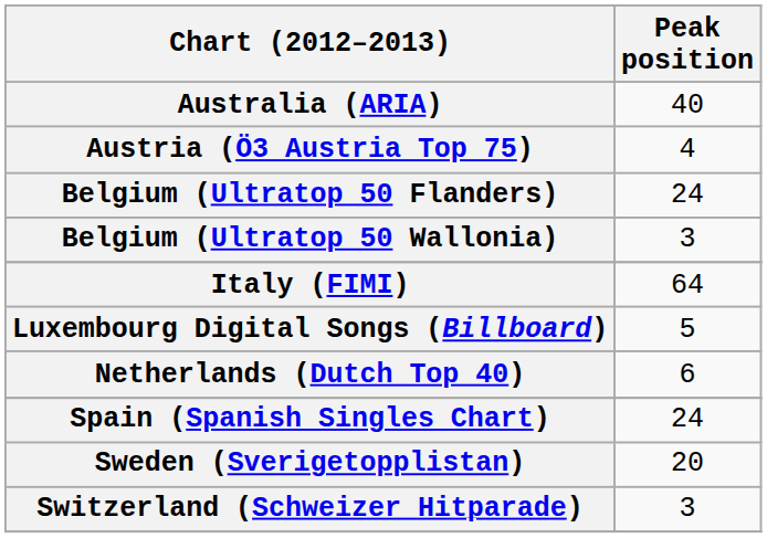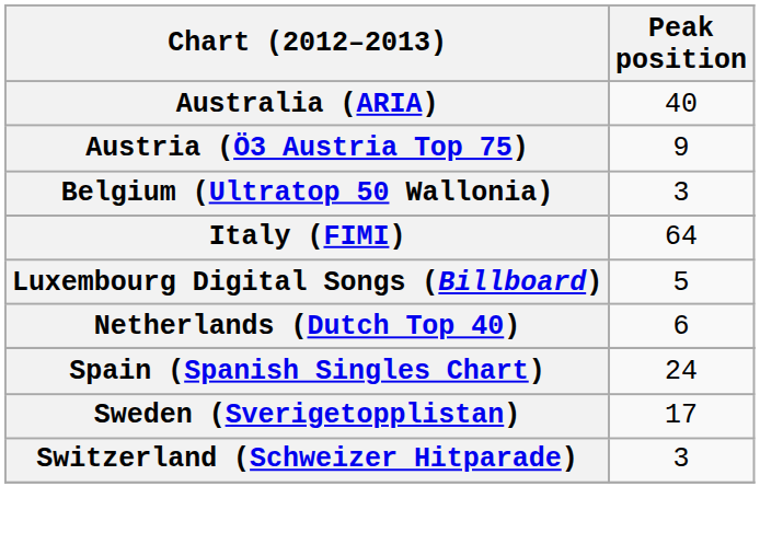Austria (Ö3 Austria Top 75) | Peak position: 4 -> 9
- row: Belgium (Ultratop 50 Flanders) | 24
Sweden (Sverigetopplistan) | Peak position: 20 -> 17
